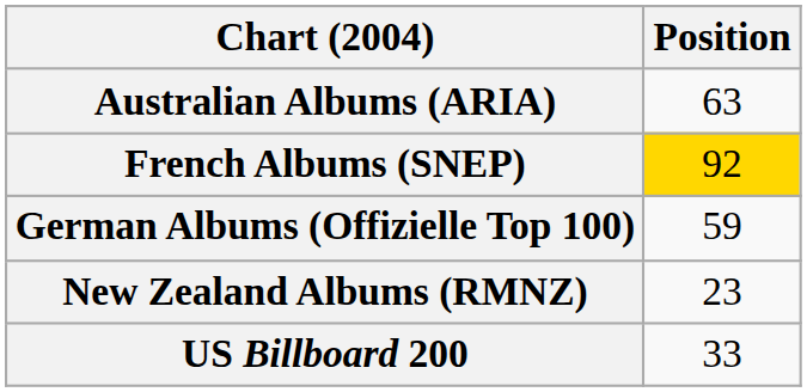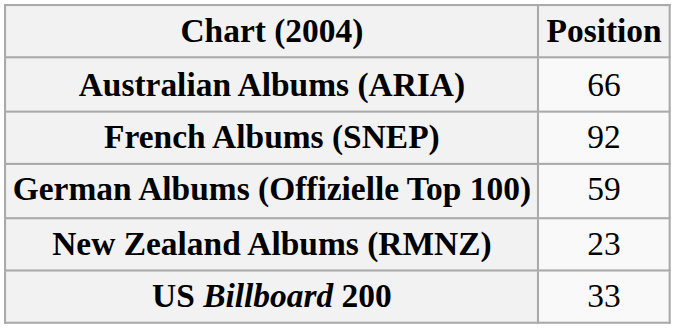Australian Albums (ARIA) | Position: 63 -> 66
French Albums (SNEP) | Position: gold background -> no background
